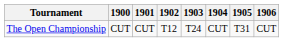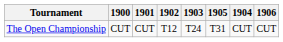columns swapped: 1904 <-> 1905
